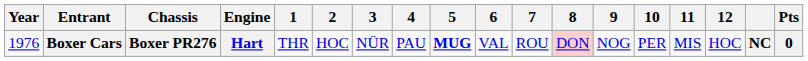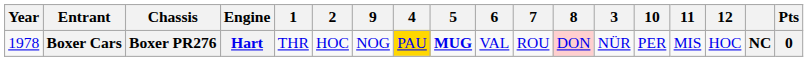columns swapped: 3 <-> 9
Boxer Cars | Year: 1976 -> 1978
Boxer Cars | 4: no background -> gold background
